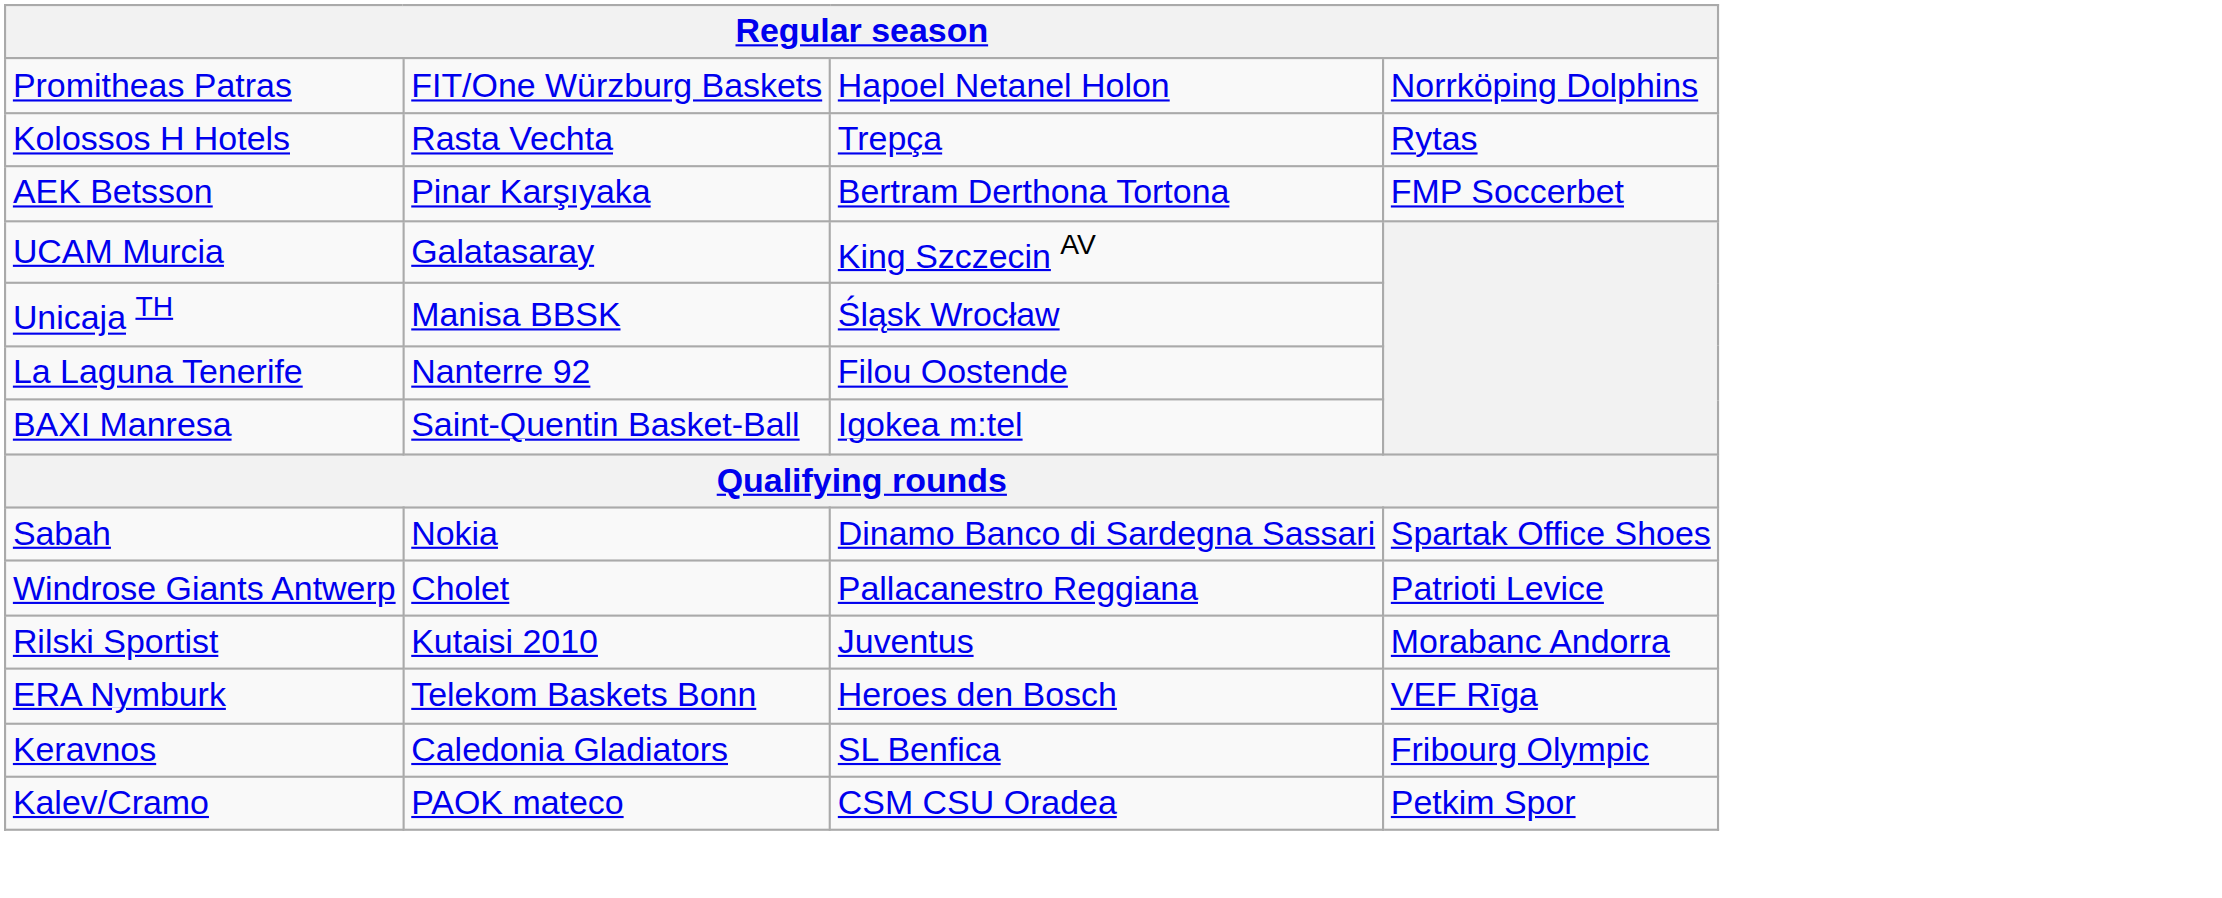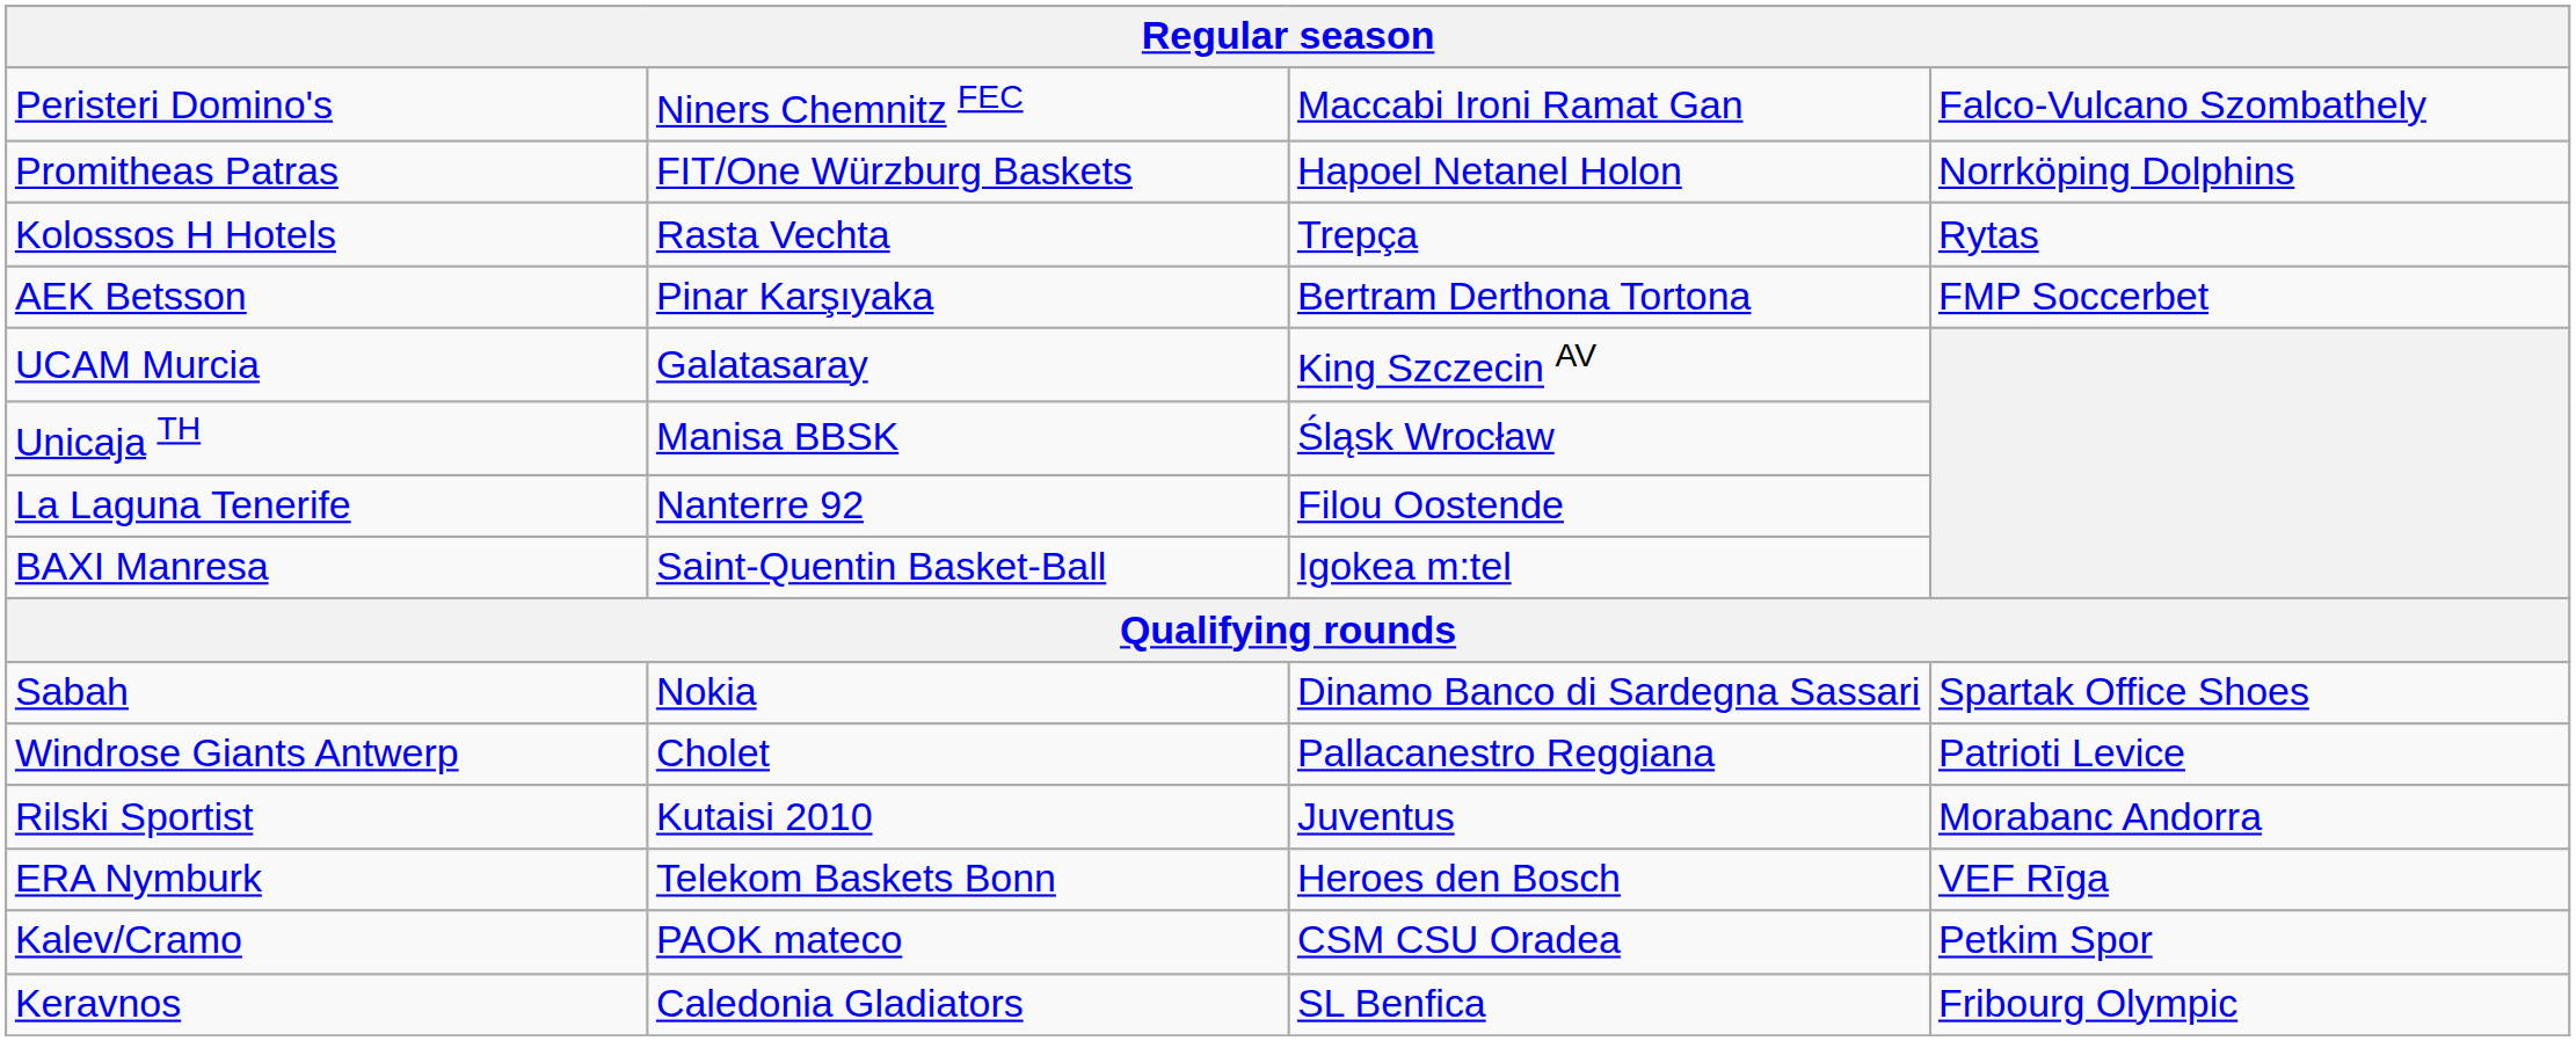+ row: Peristeri Domino's | Niners Chemnitz FEC | Maccabi Ironi Ramat Gan | Falco-Vulcano Szombathely
rows swapped: Keravnos <-> Kalev/Cramo
